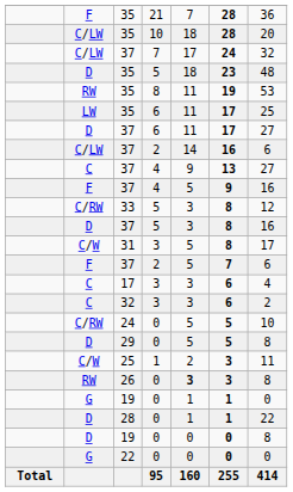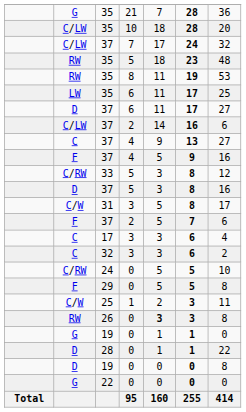35 / 21 | column 2: F -> G
35 / 5 | column 2: D -> RW
29 | column 2: D -> F
